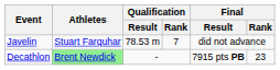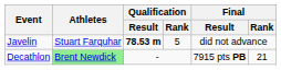Javelin | Qualification / Result: normal -> bold
Javelin | Qualification / Rank: 7 -> 5
Decathlon | Final / Rank: 23 -> 21
